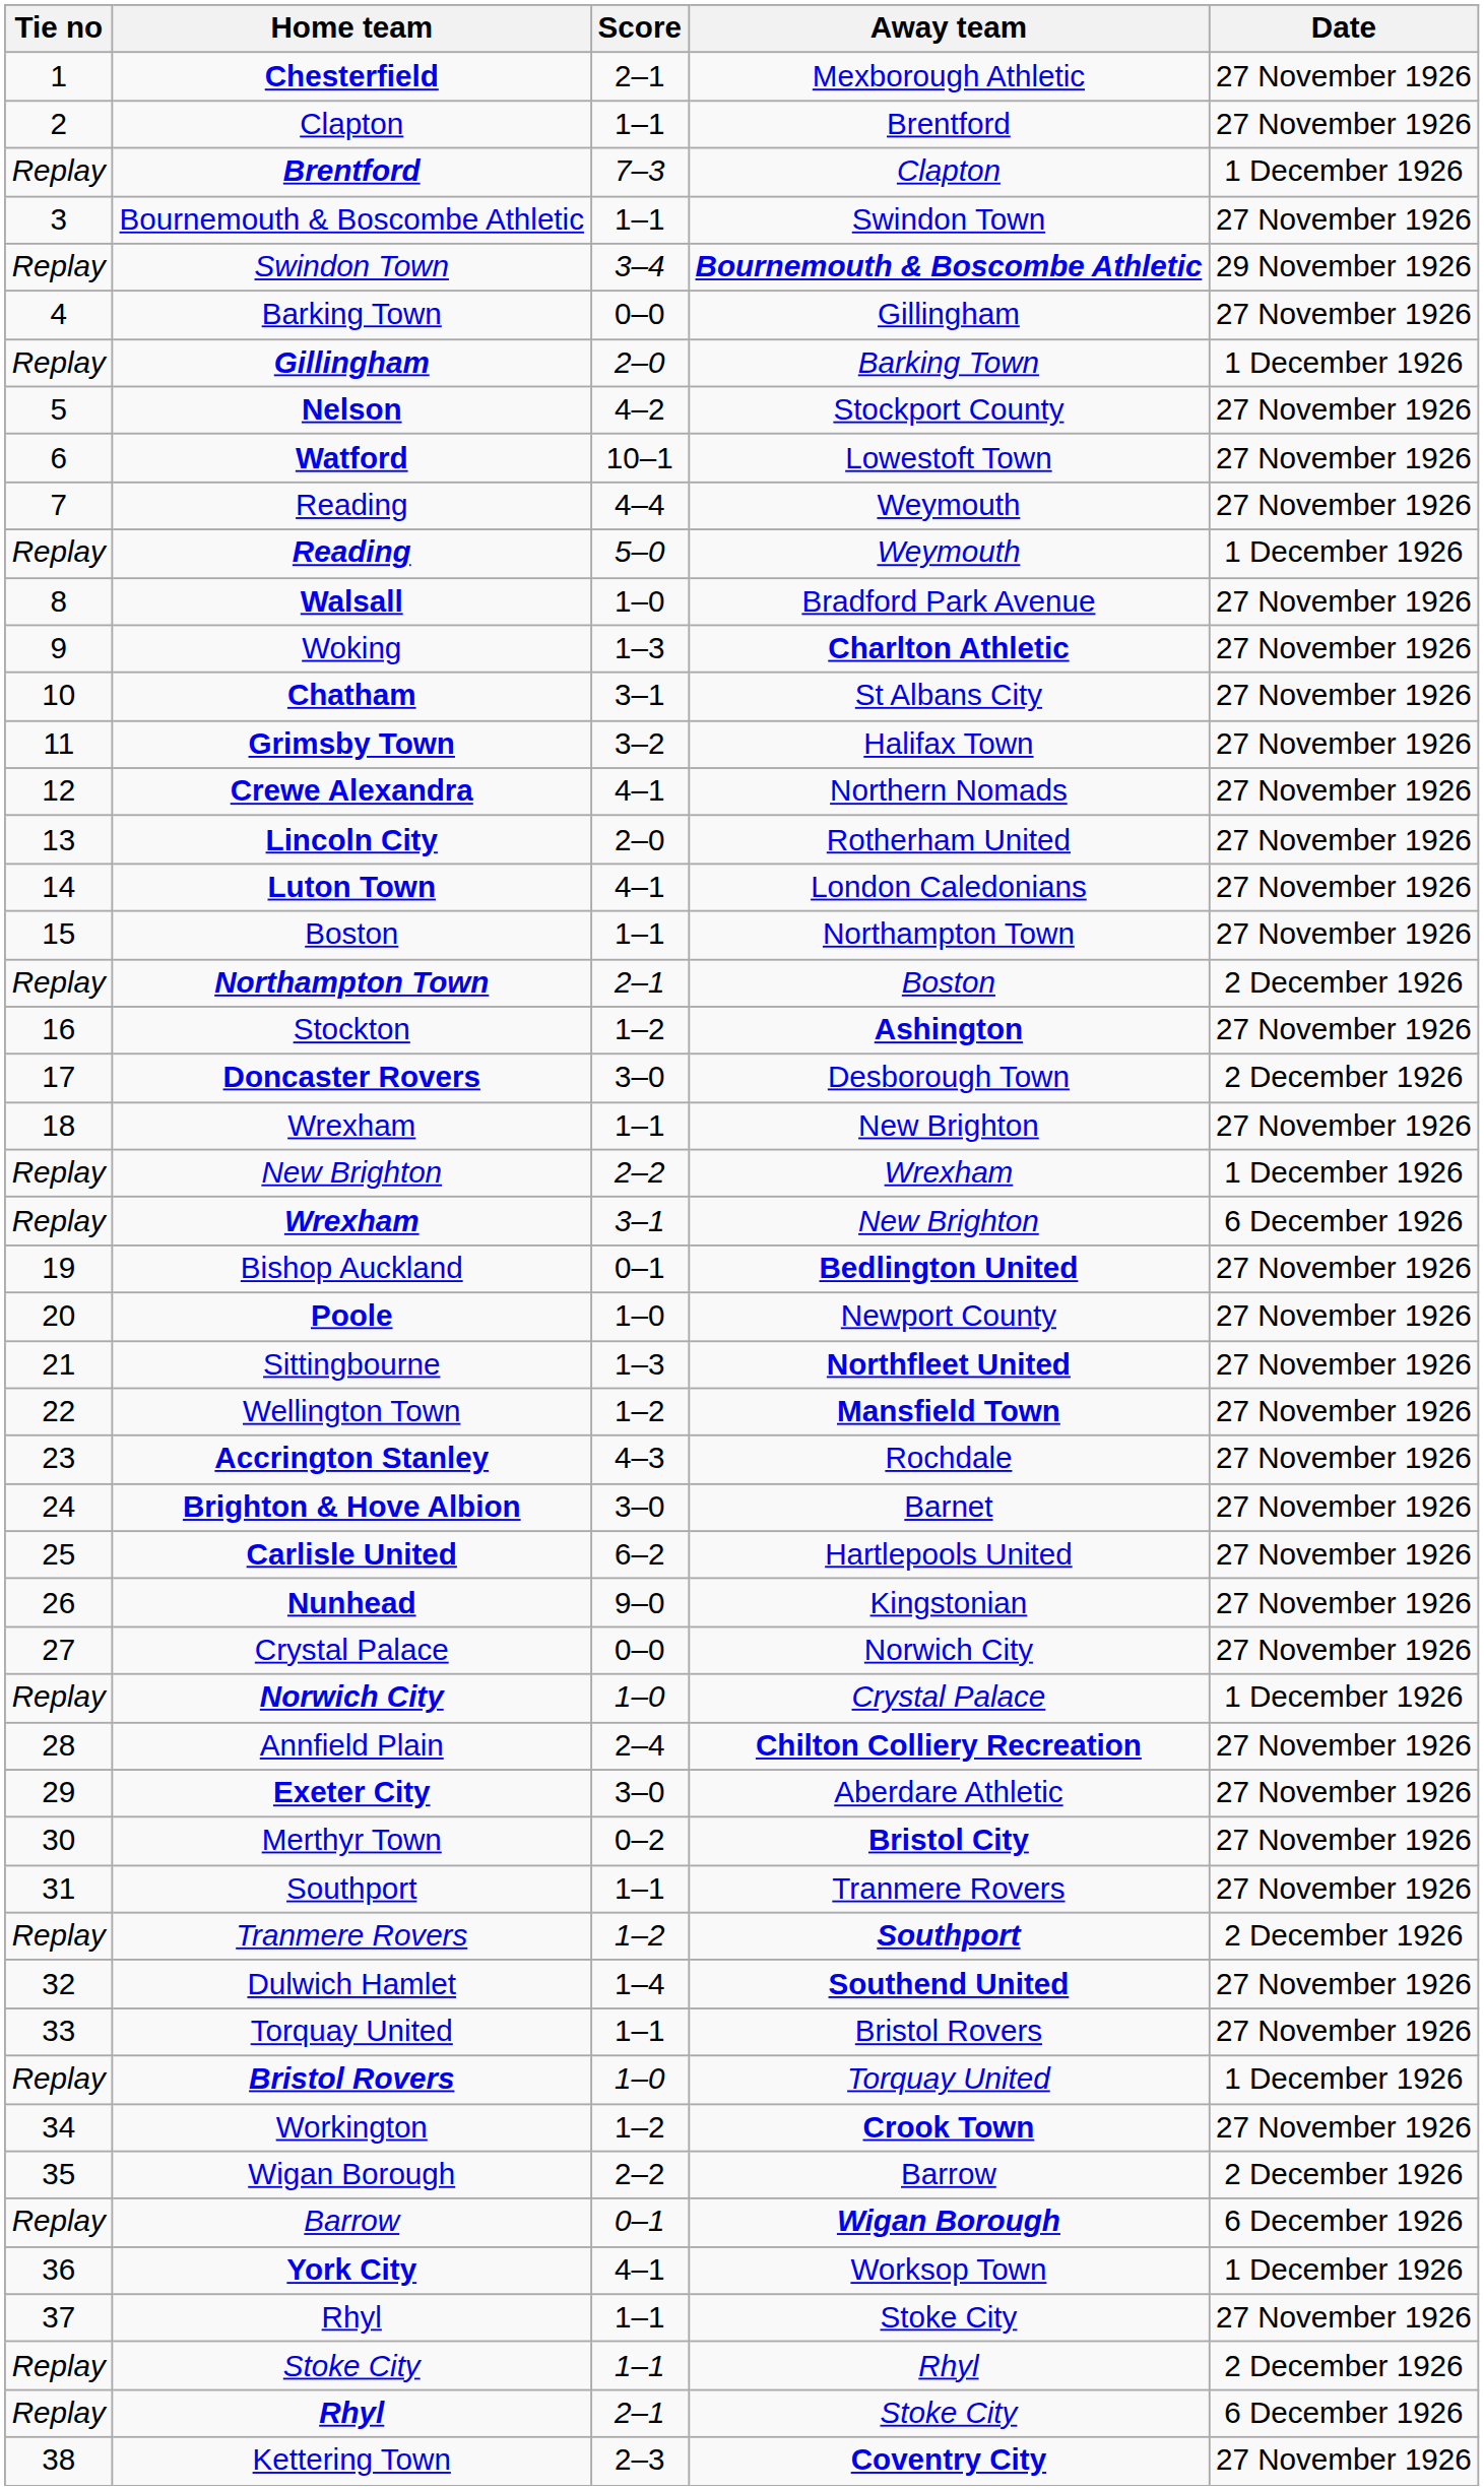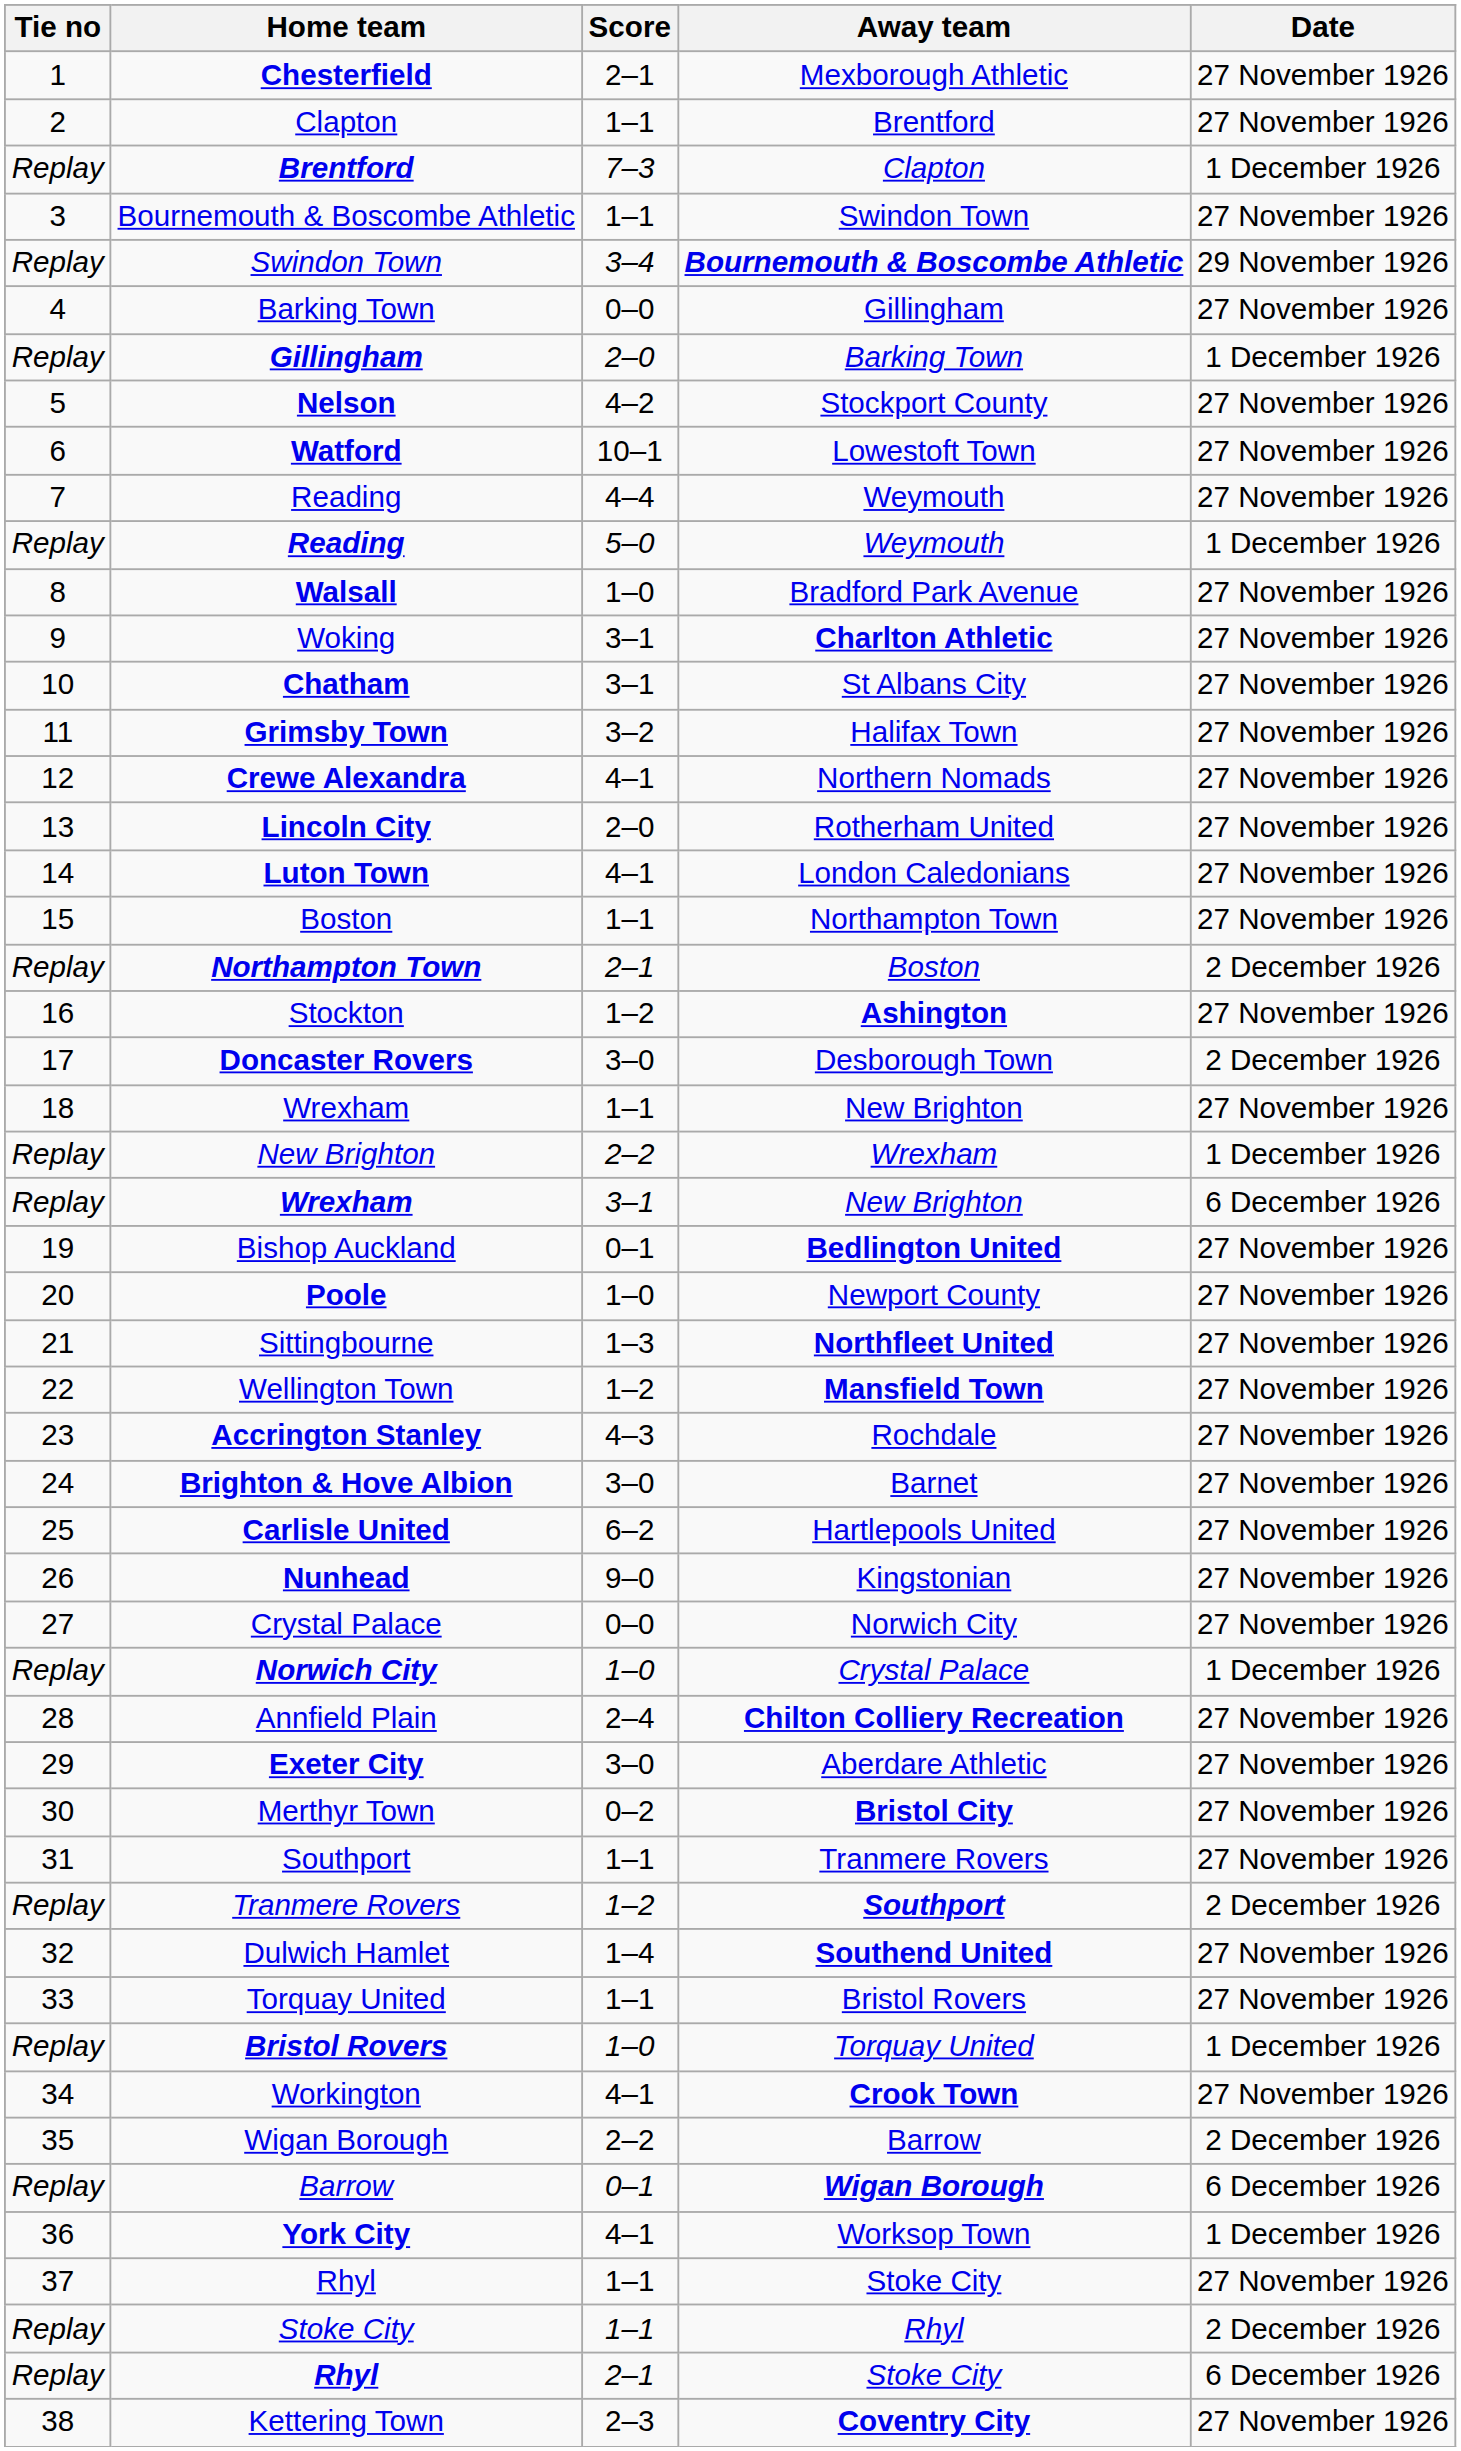Woking | Score: 1–3 -> 3–1
Workington | Score: 1–2 -> 4–1
